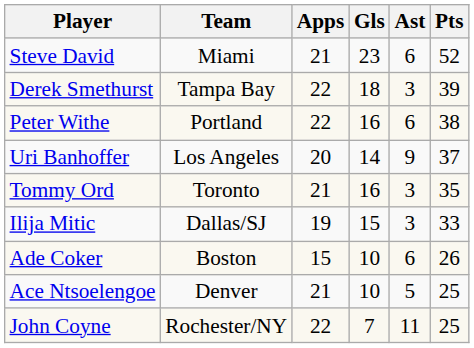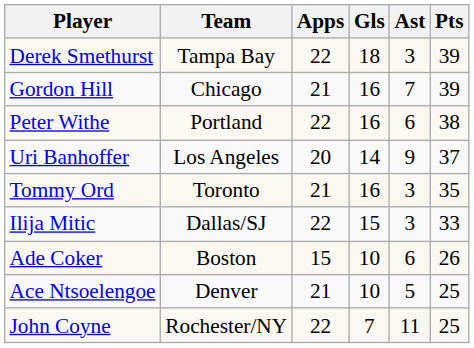- row: Steve David | Miami | 21 | 23 | 6 | 52
+ row: Gordon Hill | Chicago | 21 | 16 | 7 | 39
Ilija Mitic | Apps: 19 -> 22
